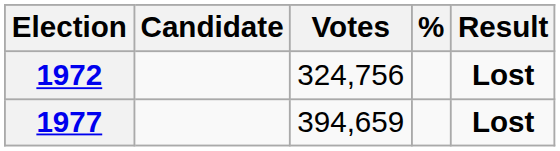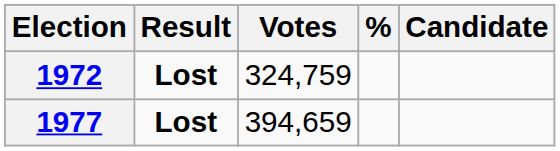columns swapped: Candidate <-> Result
1972 | Votes: 324,756 -> 324,759
